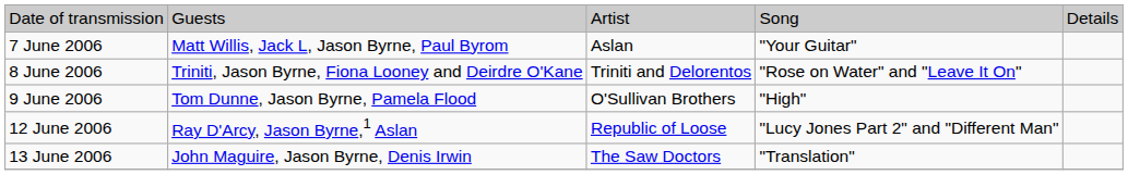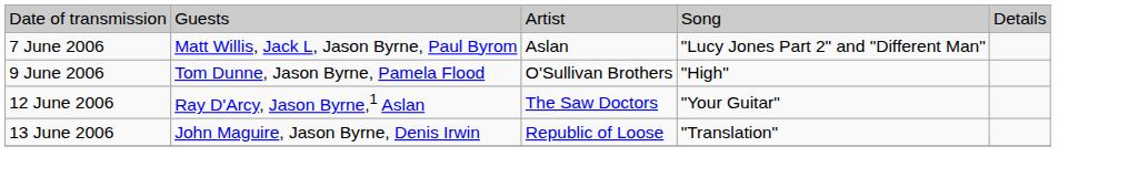7 June 2006 | column 4: "Your Guitar" -> "Lucy Jones Part 2" and "Different Man"
- row: 8 June 2006 | Triniti, Jason Byrne, Fiona Looney and Deirdre O'Kane | Triniti and Delorentos | "Rose on Water" and "Leave It On"
12 June 2006 | column 3: Republic of Loose -> The Saw Doctors
12 June 2006 | column 4: "Lucy Jones Part 2" and "Different Man" -> "Your Guitar"
13 June 2006 | column 3: The Saw Doctors -> Republic of Loose
